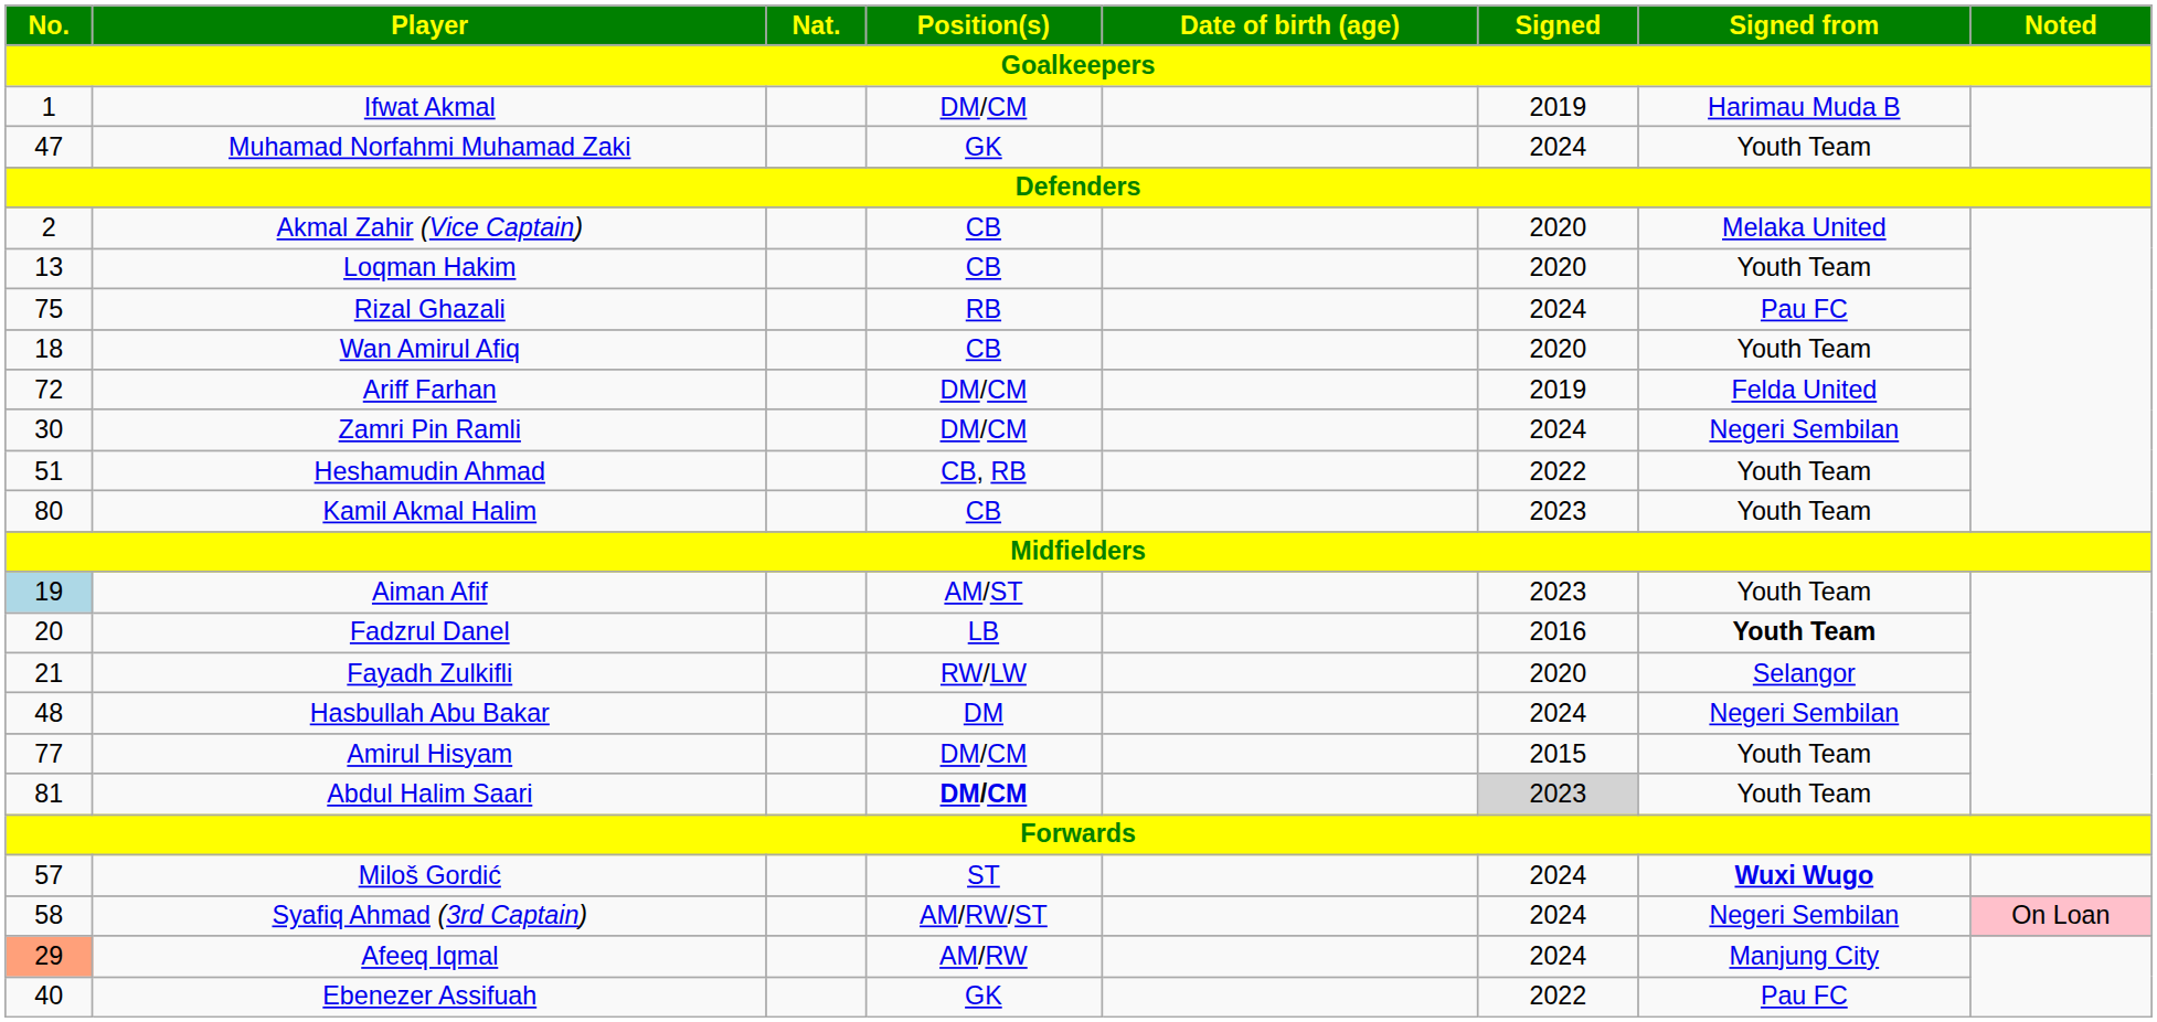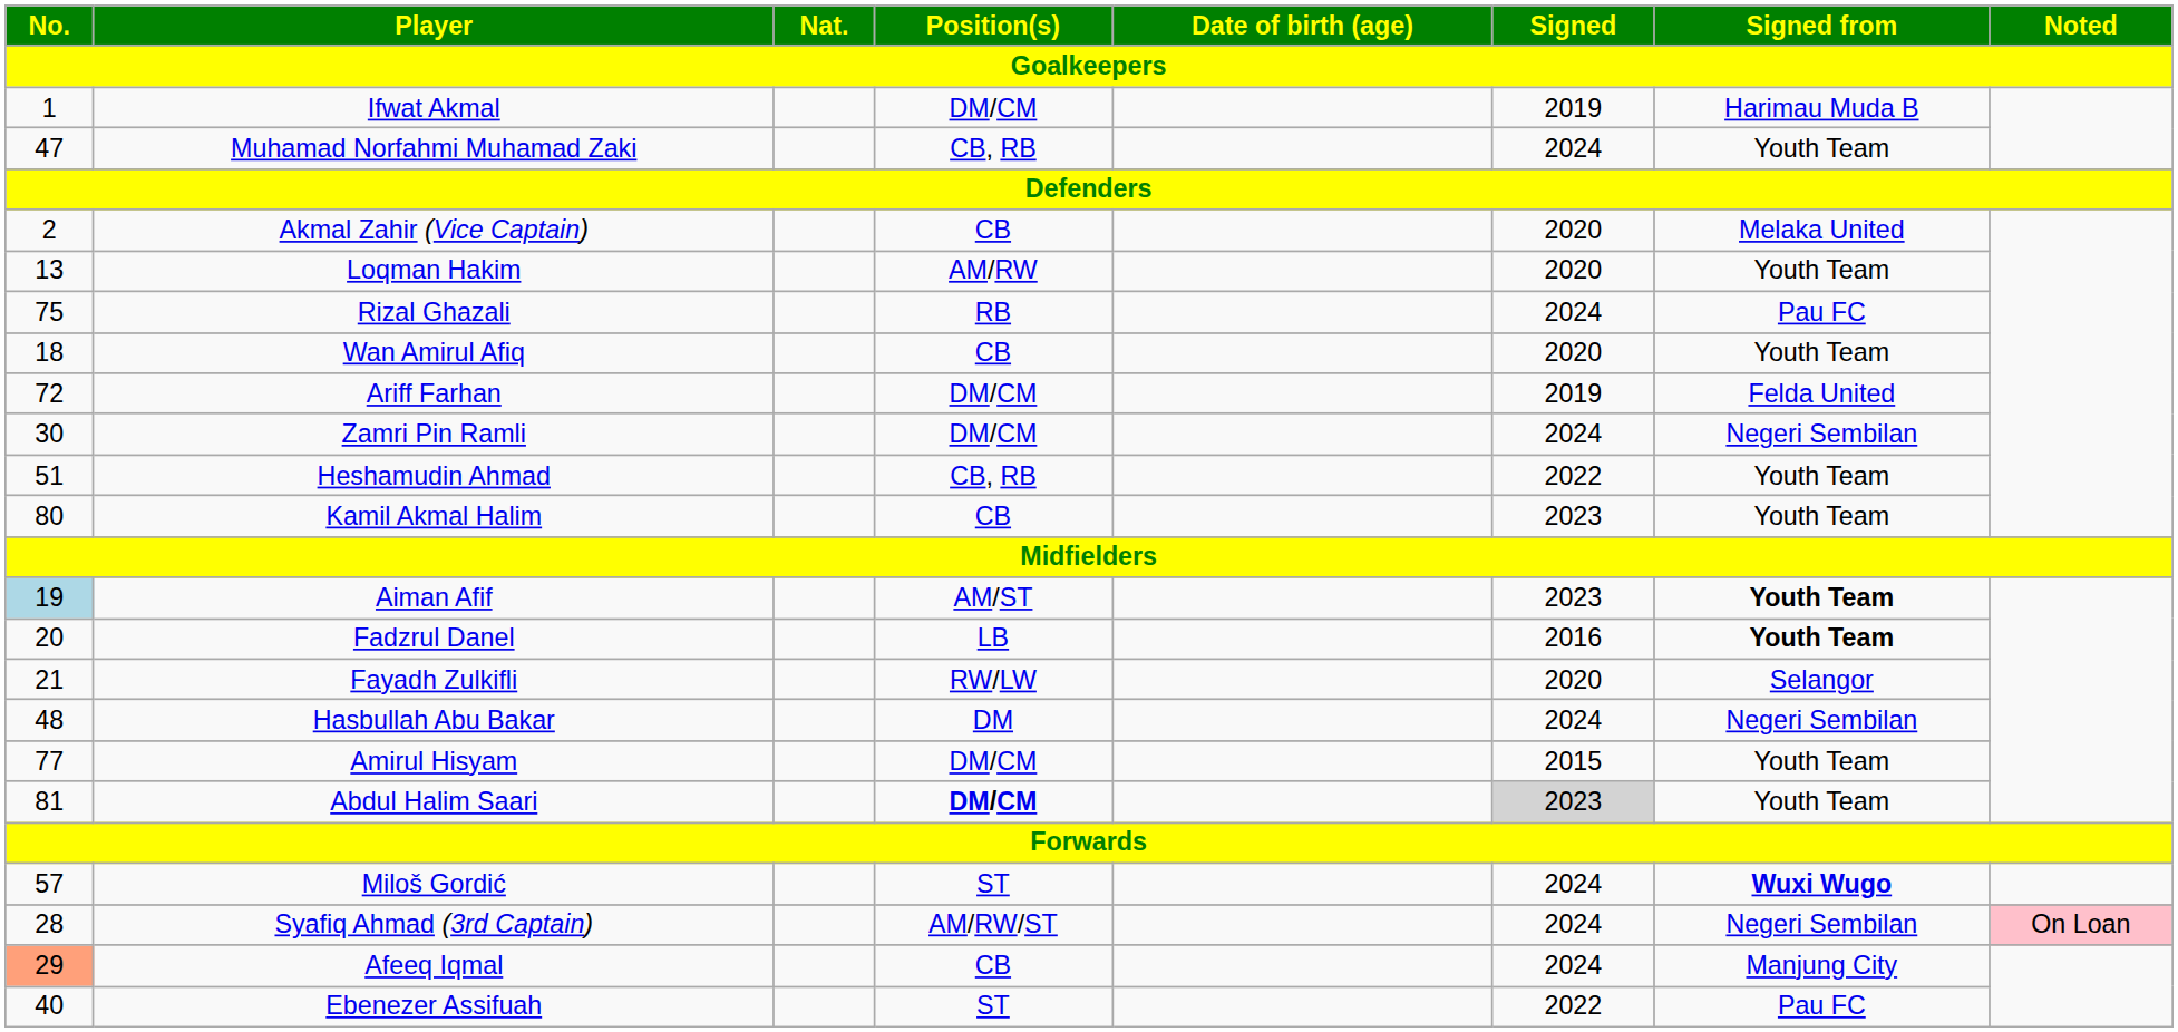Muhamad Norfahmi Muhamad Zaki | Position(s): GK -> CB, RB
Loqman Hakim | Position(s): CB -> AM/RW
Aiman Afif | Signed from: normal -> bold
Syafiq Ahmad (3rd Captain) | No.: 58 -> 28
Afeeq Iqmal | Position(s): AM/RW -> CB
Ebenezer Assifuah | Position(s): GK -> ST
